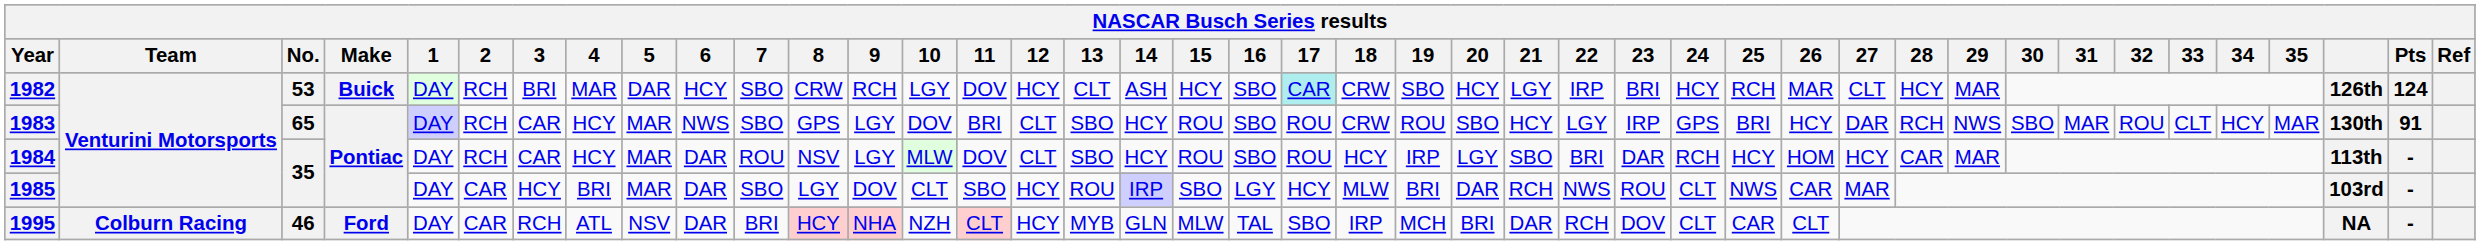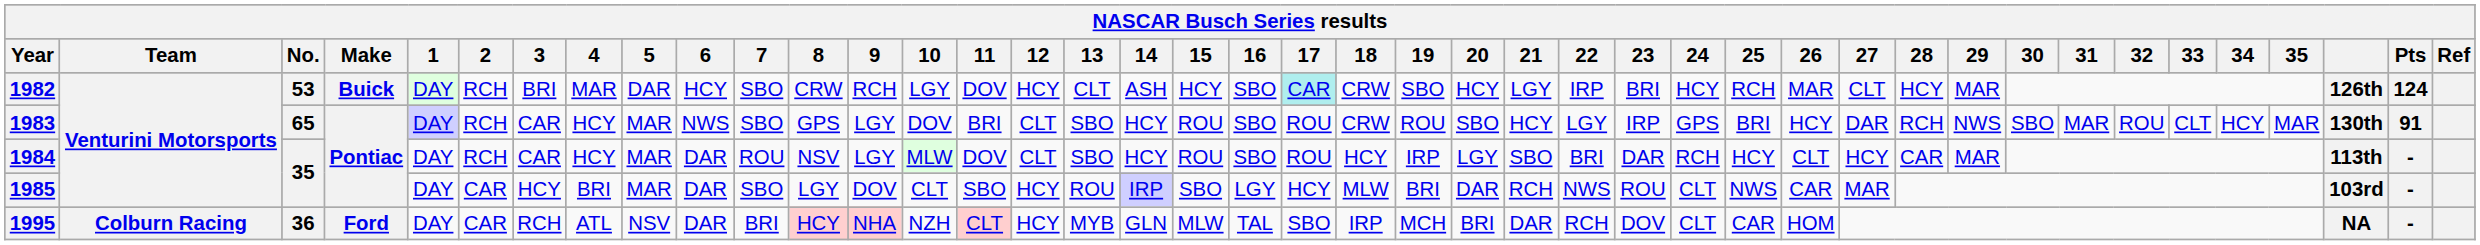1984 | 26: HOM -> CLT
1995 | No.: 46 -> 36
1995 | 26: CLT -> HOM
